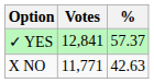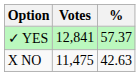X NO | Votes: 11,771 -> 11,475
